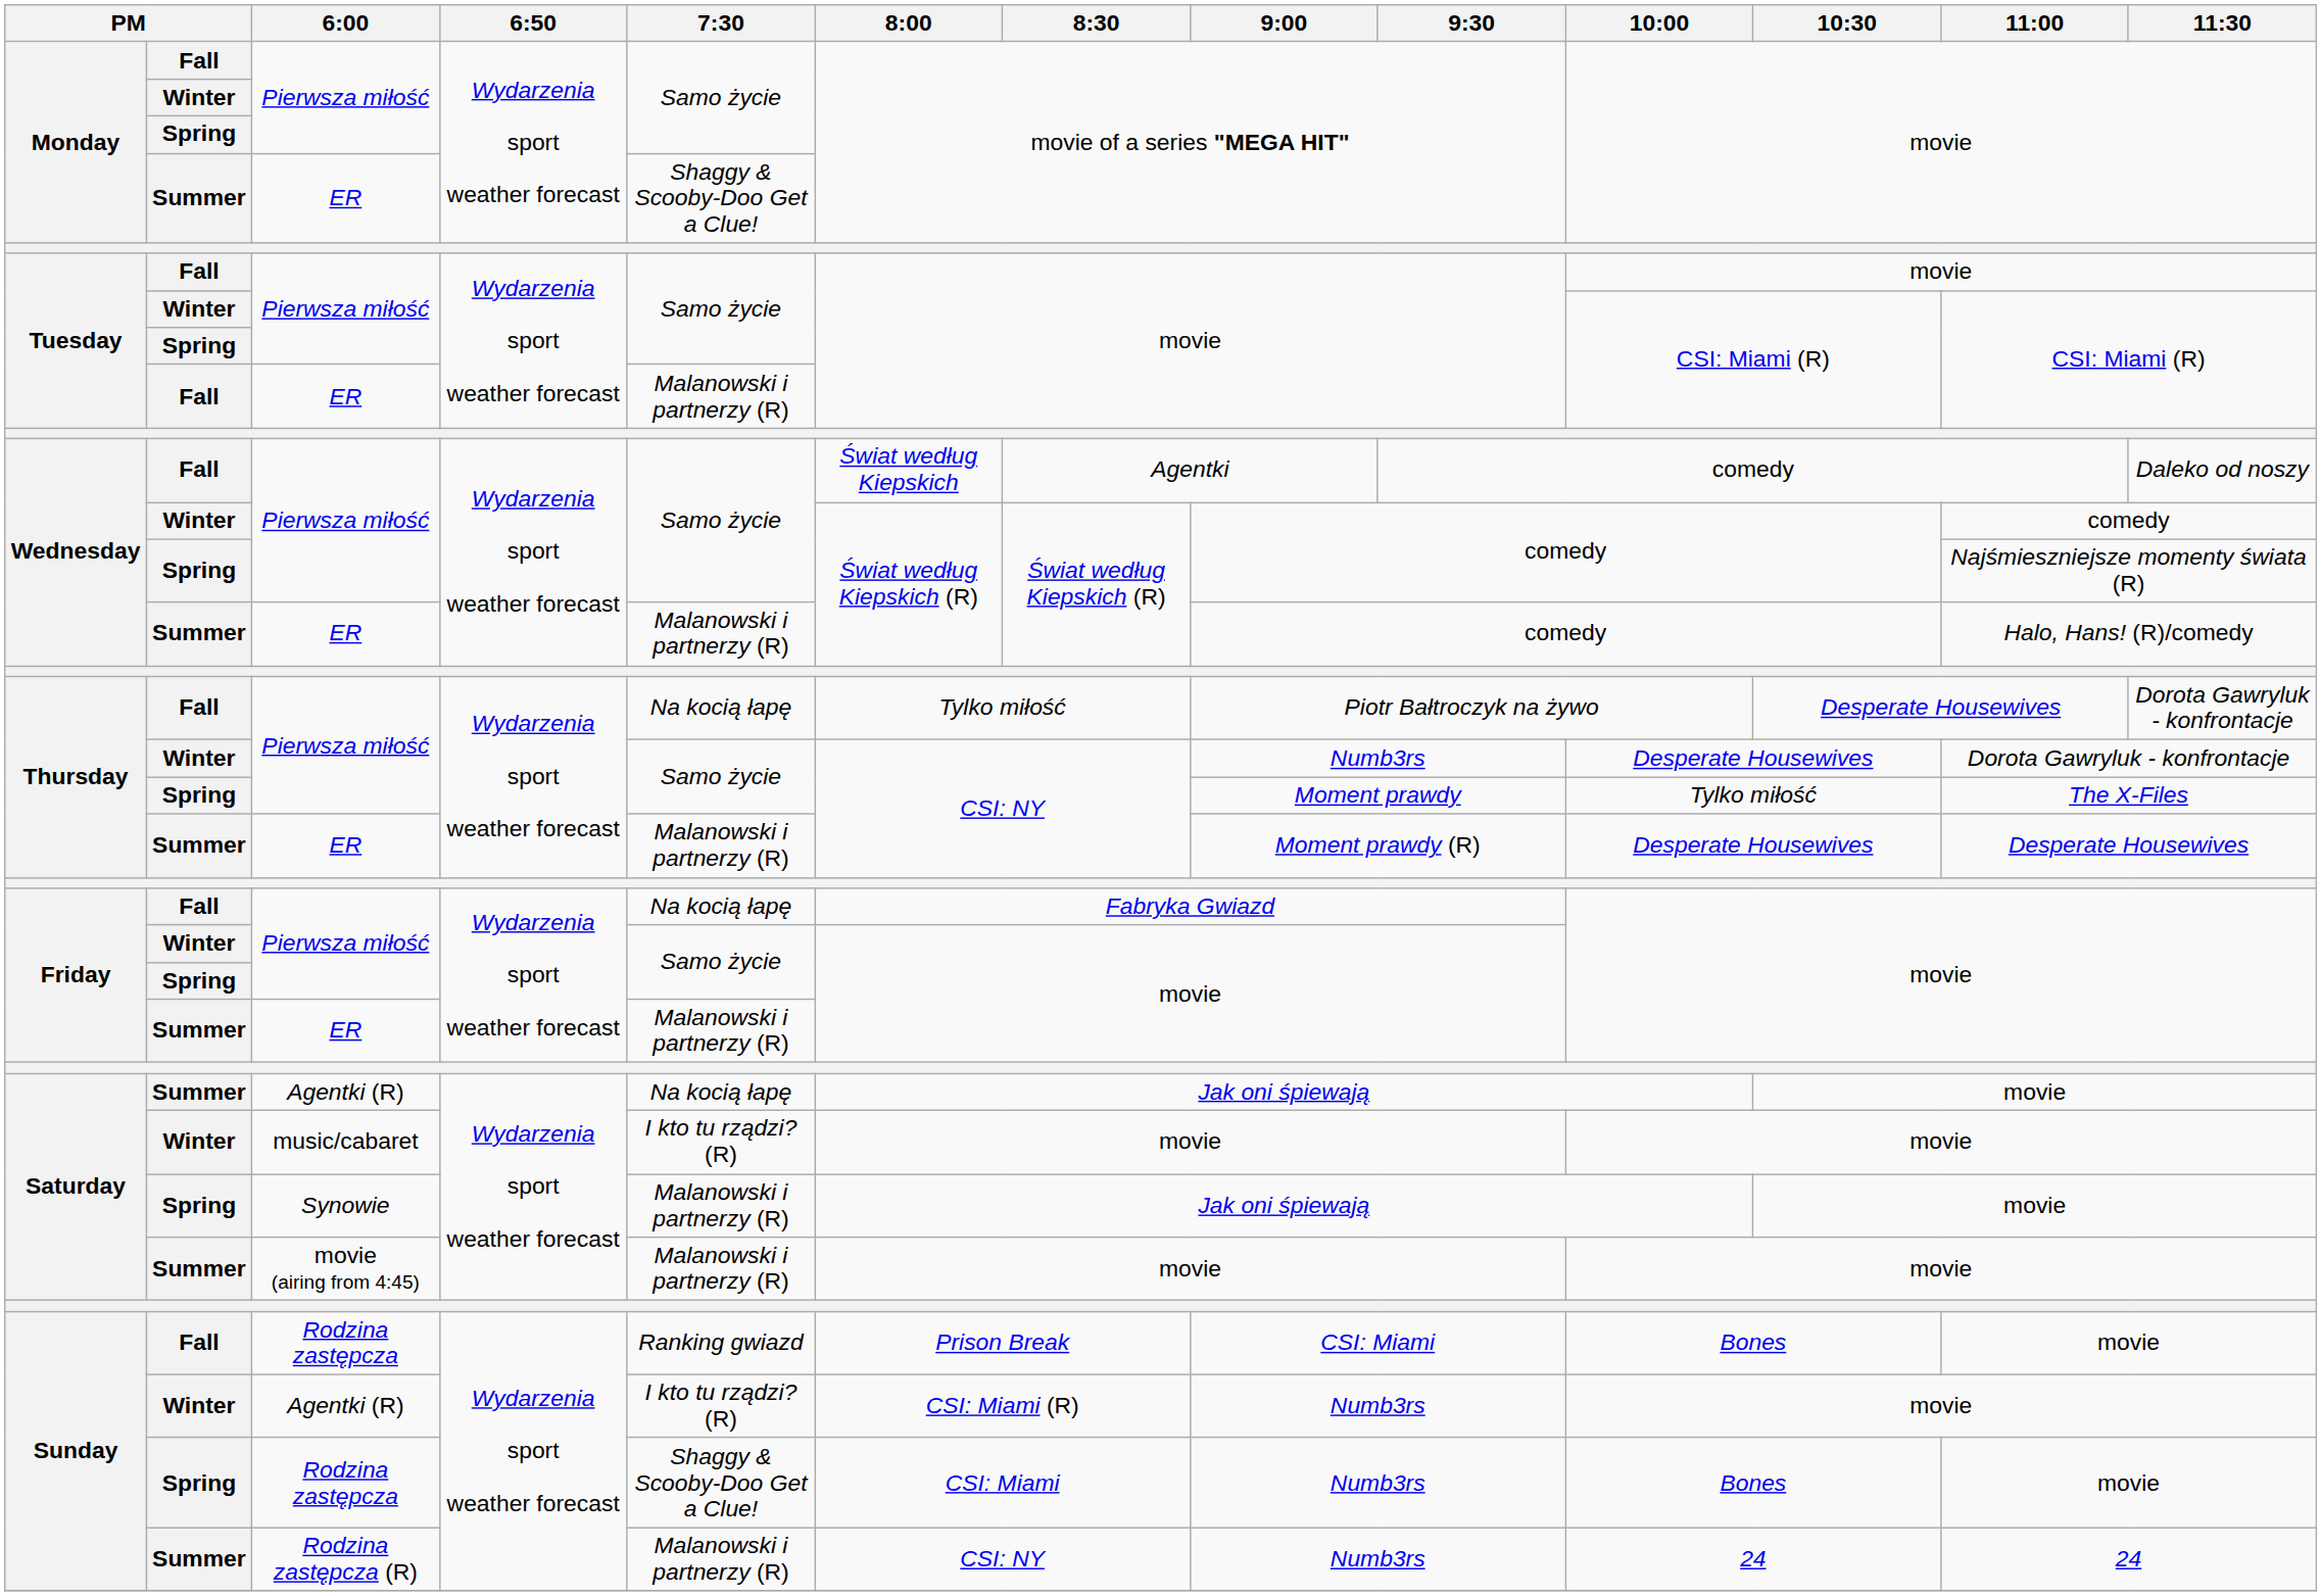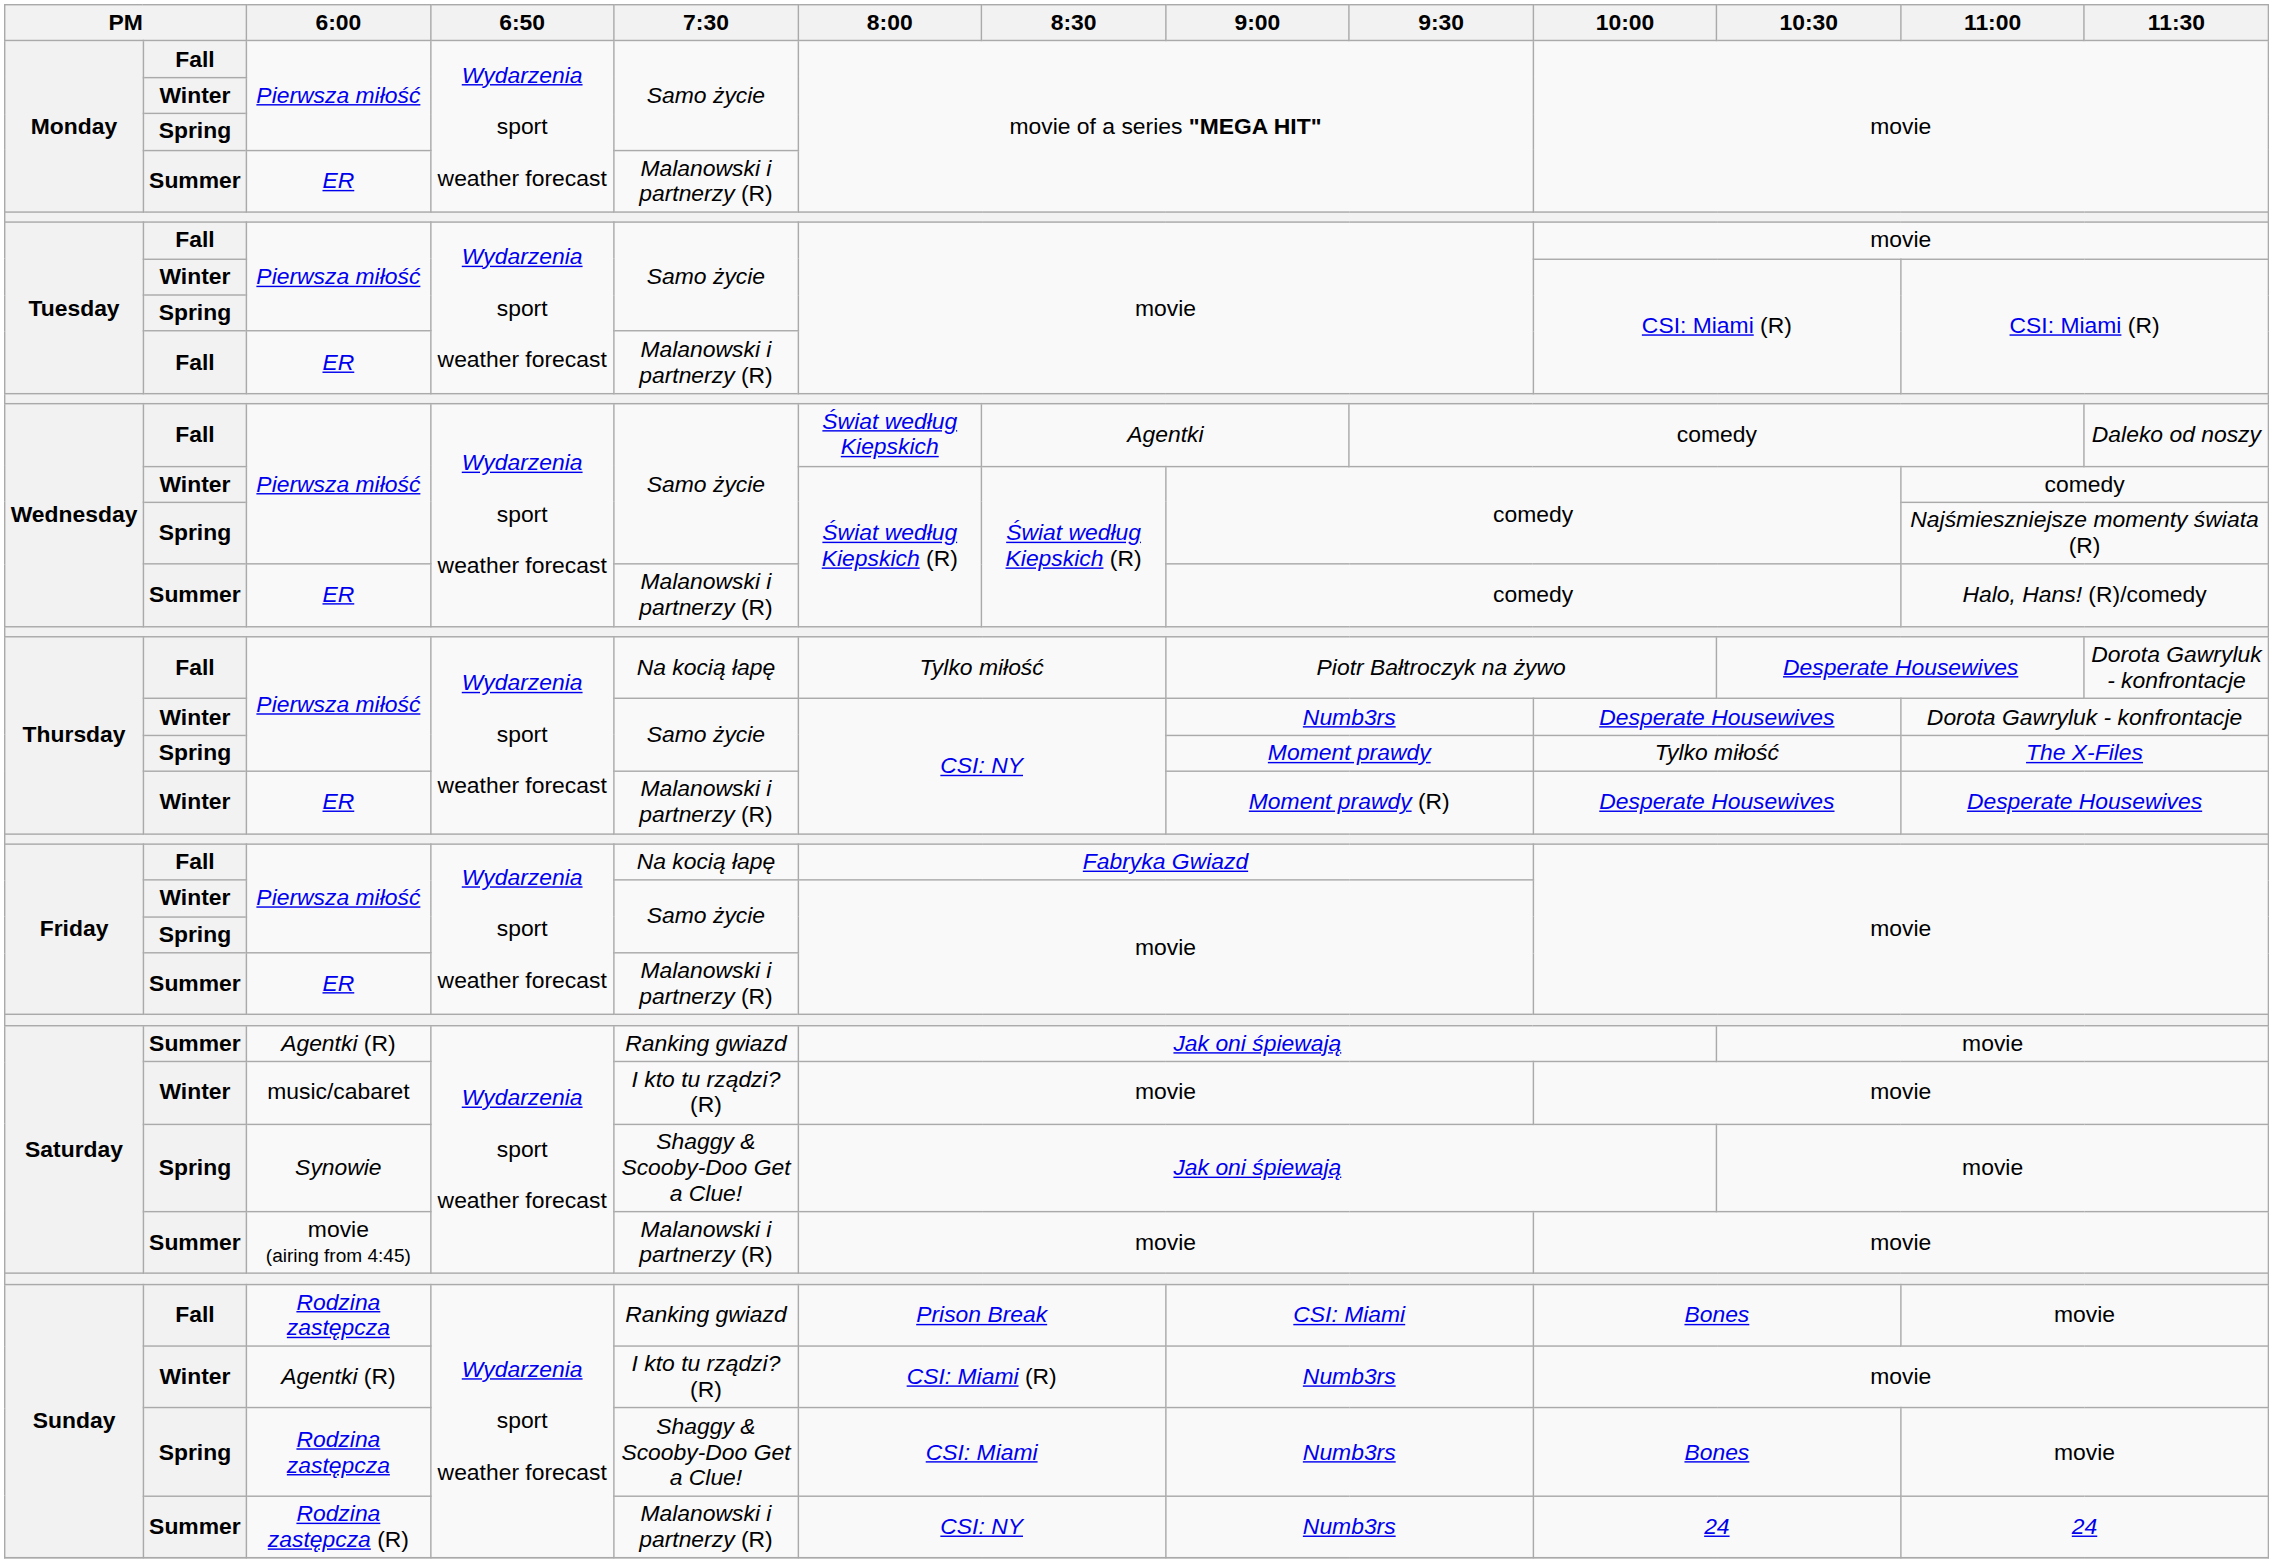Monday / ER | 7:30: Shaggy & Scooby-Doo Get a Clue! -> Malanowski i partnerzy (R)
Thursday / ER | column 2: Summer -> Winter
Saturday / Agentki (R) | 7:30: Na kocią łapę -> Ranking gwiazd
Synowie | 7:30: Malanowski i partnerzy (R) -> Shaggy & Scooby-Doo Get a Clue!
